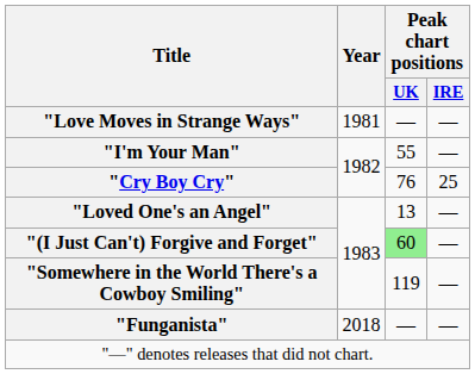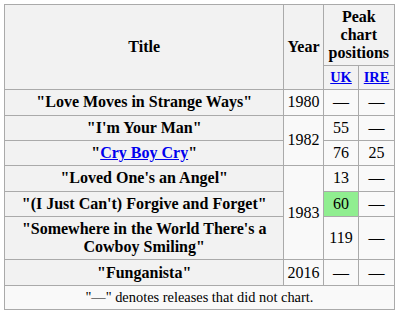"Love Moves in Strange Ways" | Year: 1981 -> 1980
"Funganista" | Year: 2018 -> 2016
